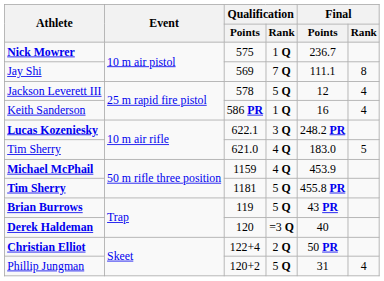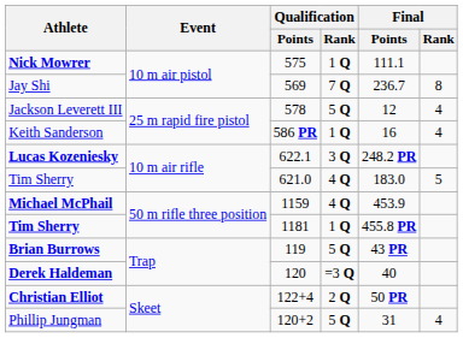Nick Mowrer | Final / Points: 236.7 -> 111.1
Jay Shi | Final / Points: 111.1 -> 236.7
Tim Sherry / 1181 | Qualification / Rank: 5 Q -> 1 Q
